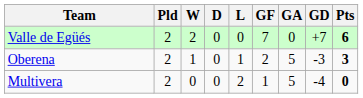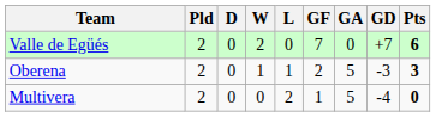columns swapped: W <-> D
